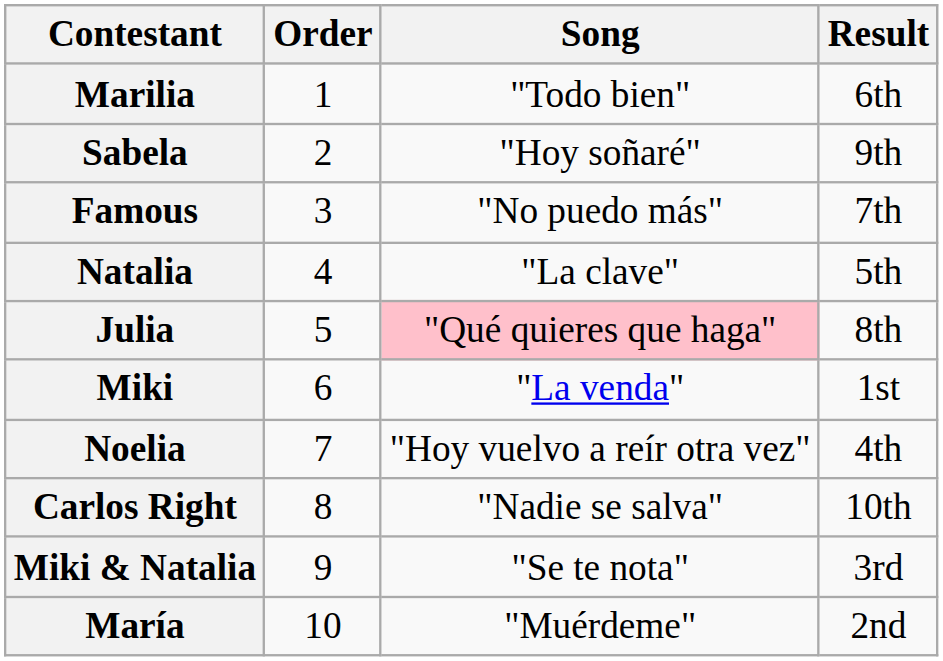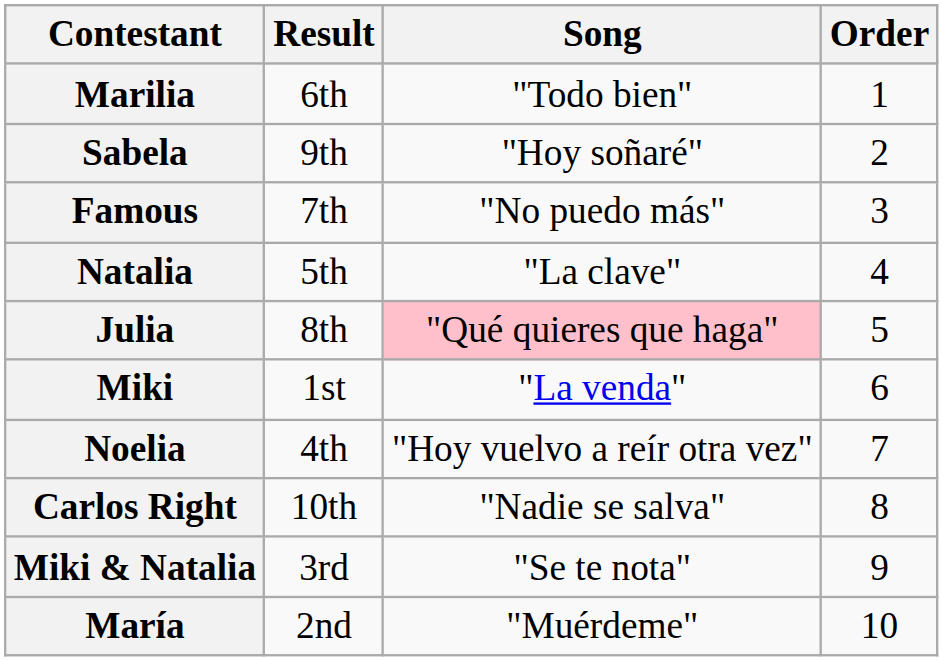columns swapped: Order <-> Result
